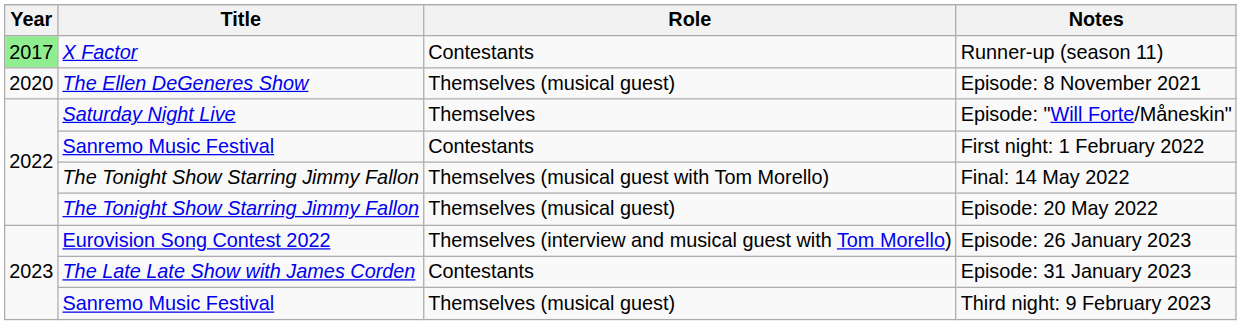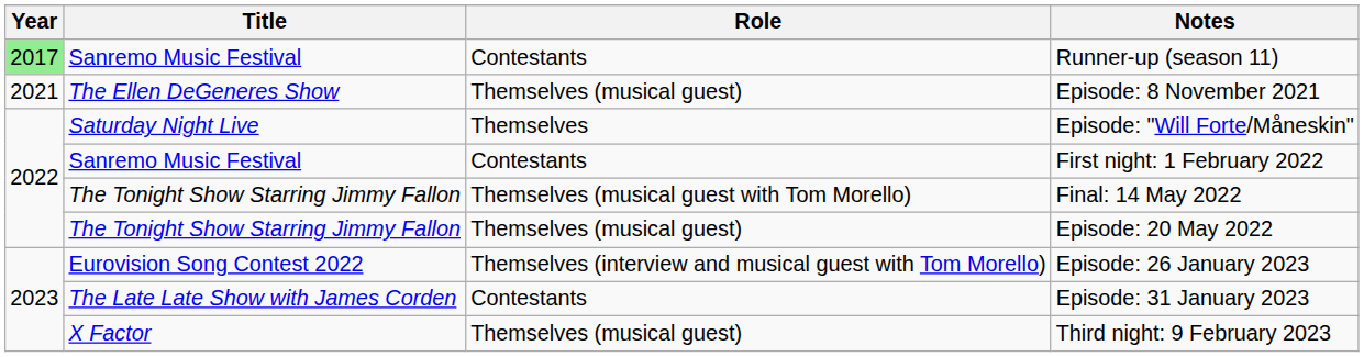Runner-up (season 11) | Title: X Factor -> Sanremo Music Festival
Episode: 8 November 2021 | Year: 2020 -> 2021
Third night: 9 February 2023 | Title: Sanremo Music Festival -> X Factor
